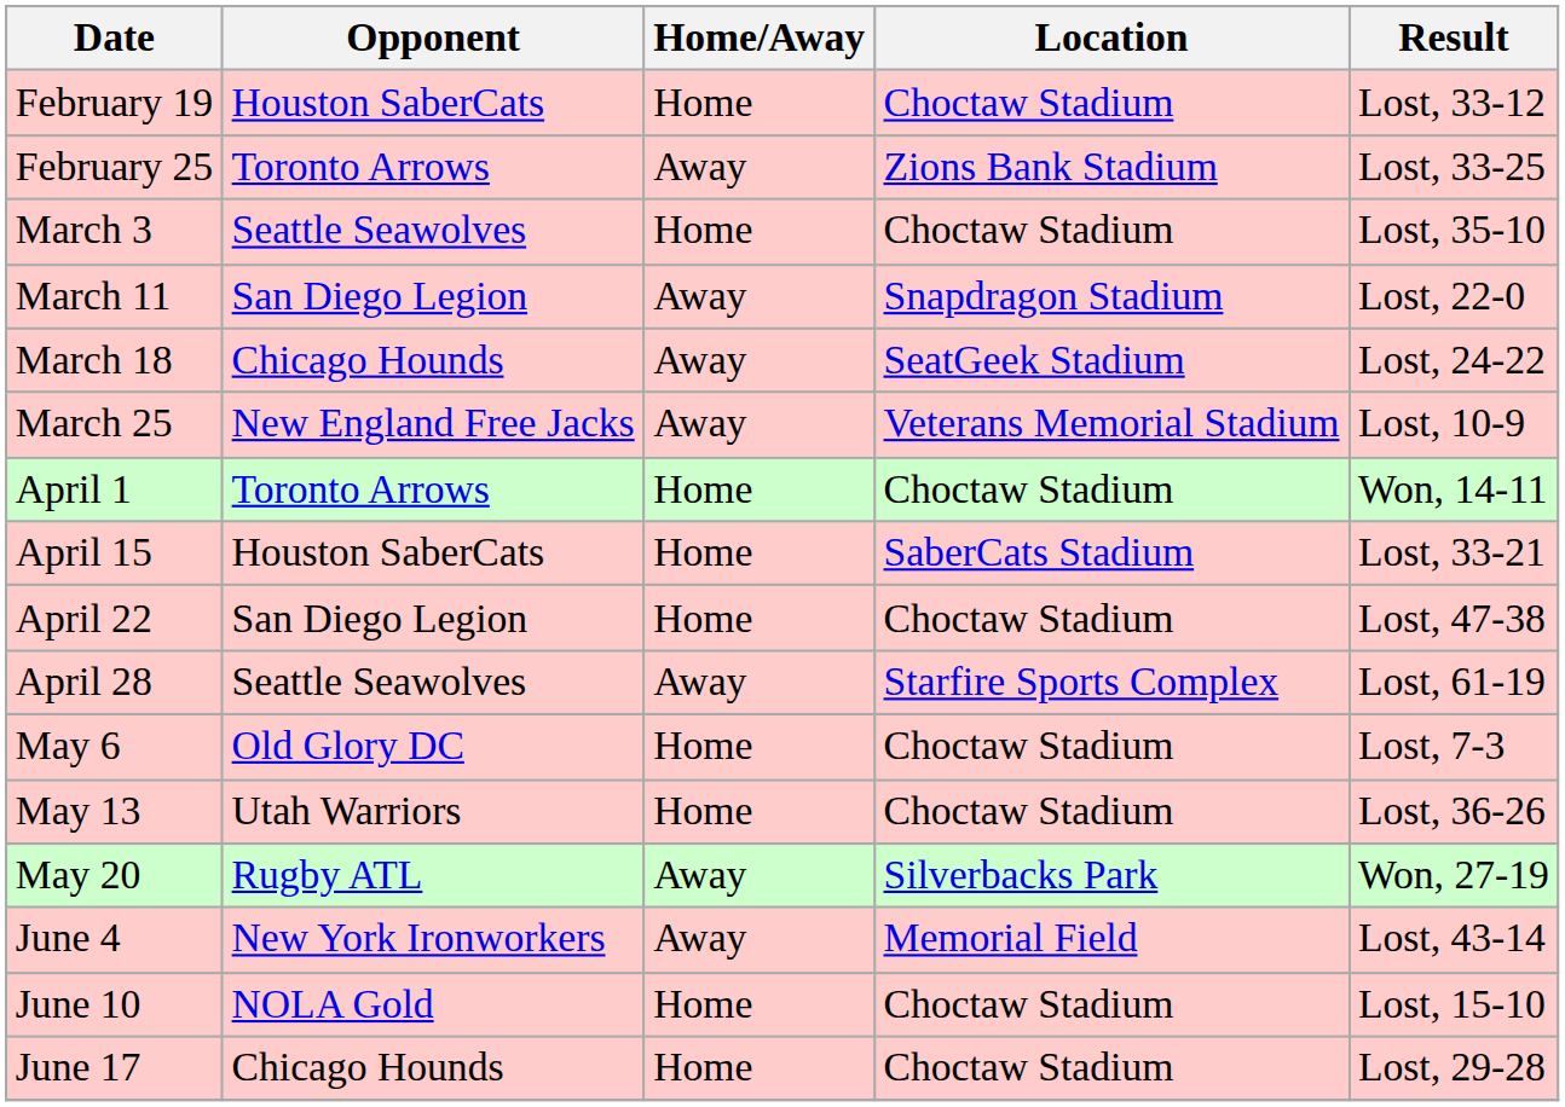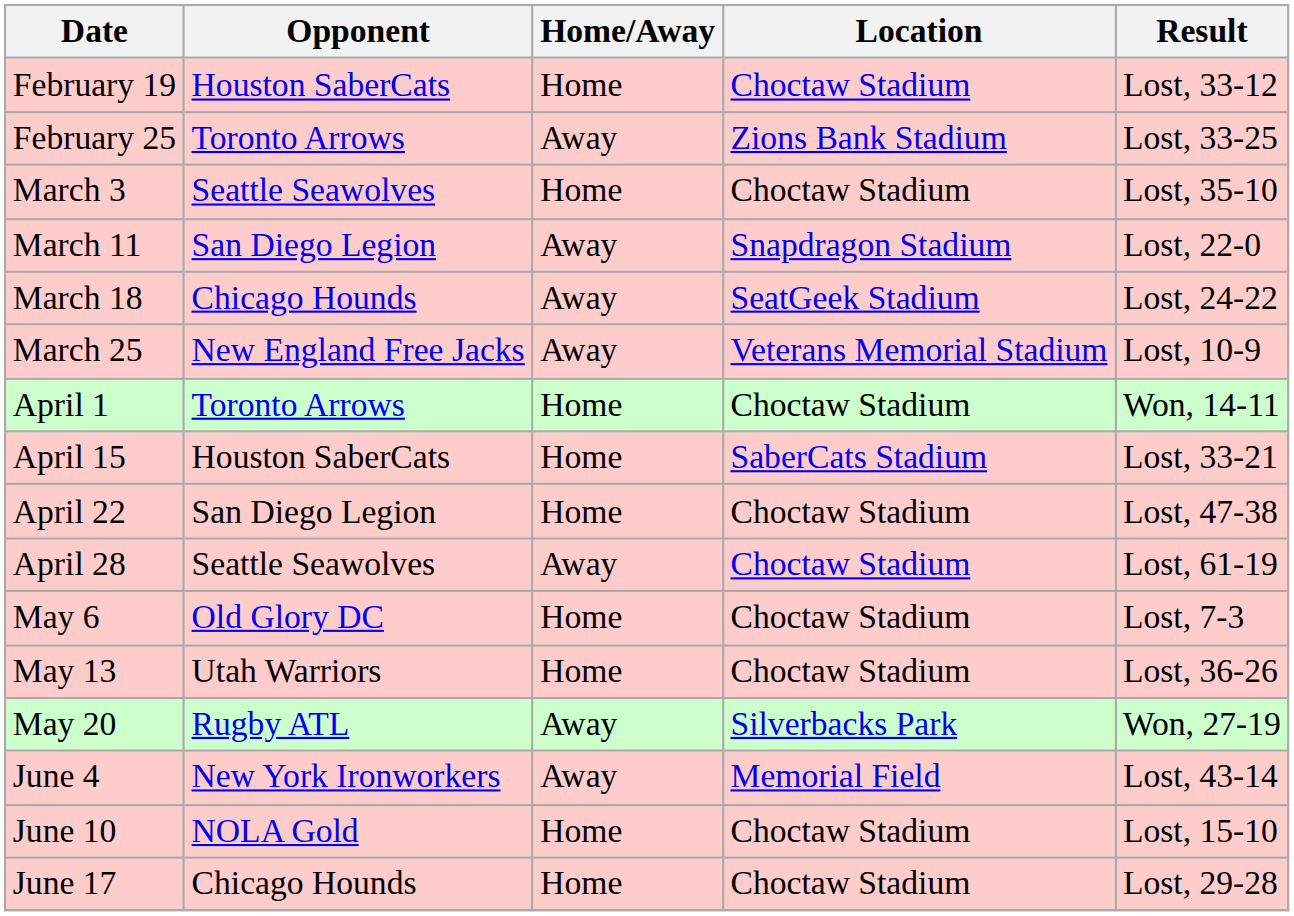April 28 | Location: Starfire Sports Complex -> Choctaw Stadium
